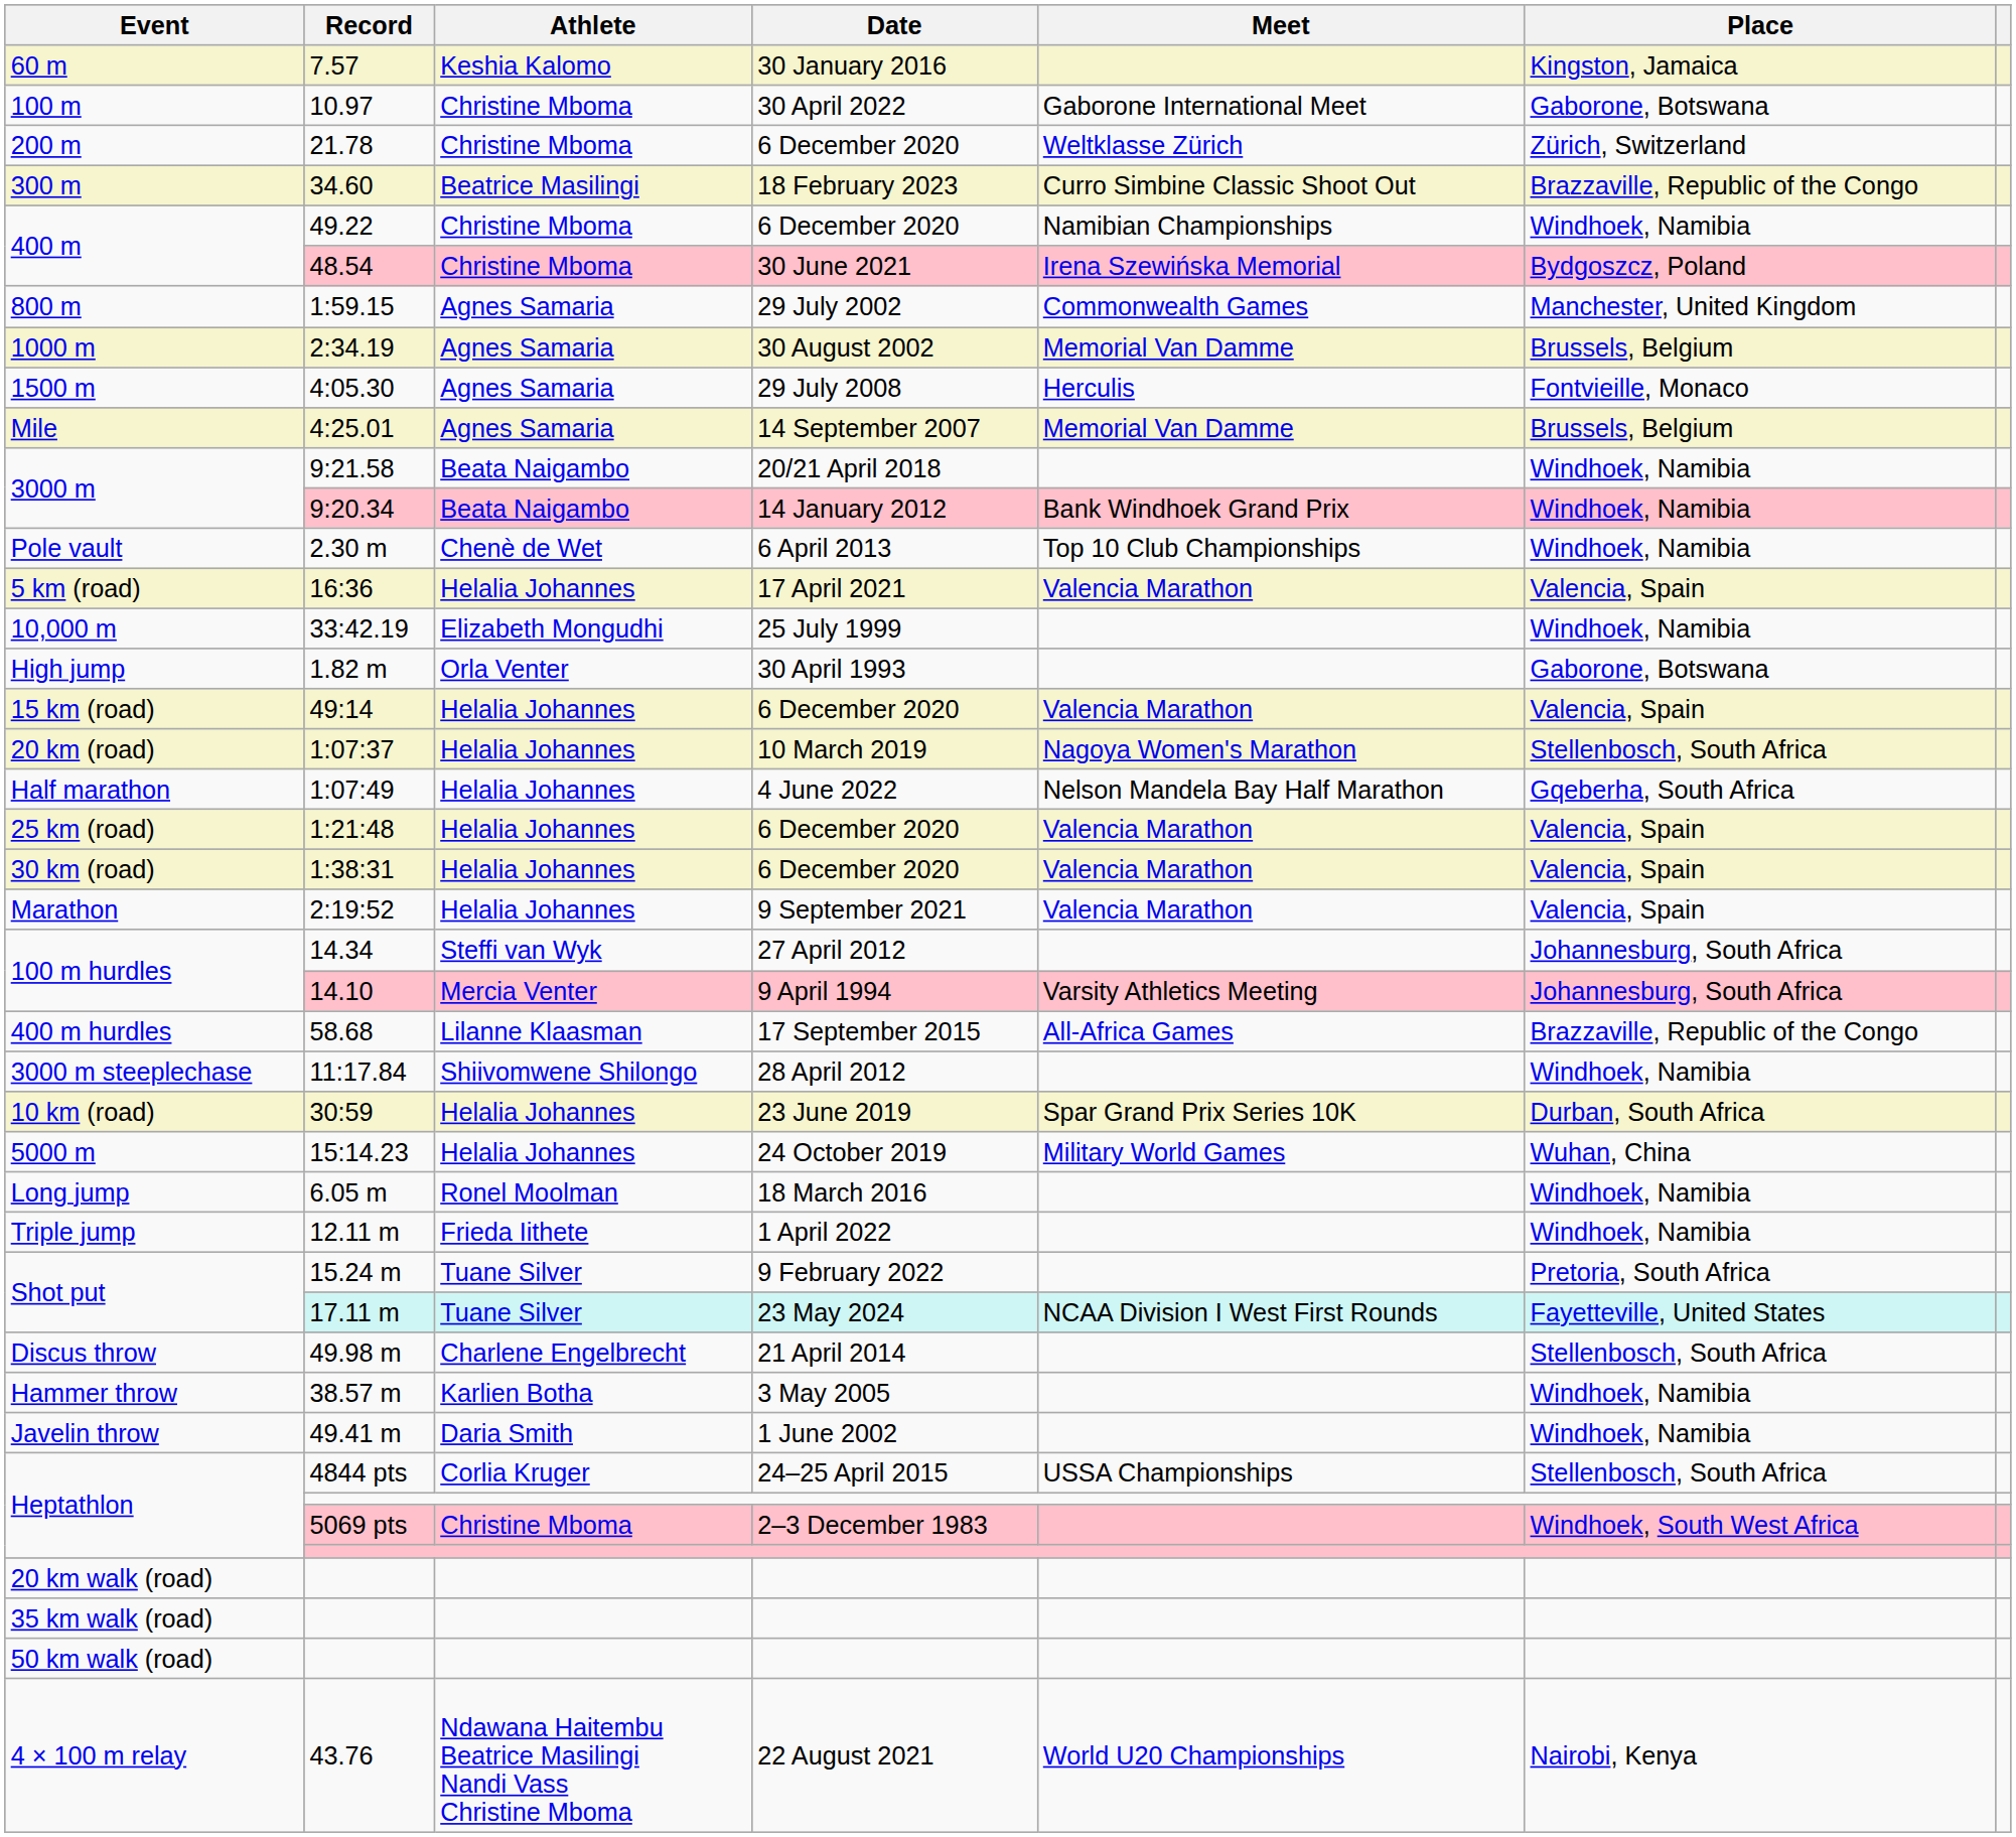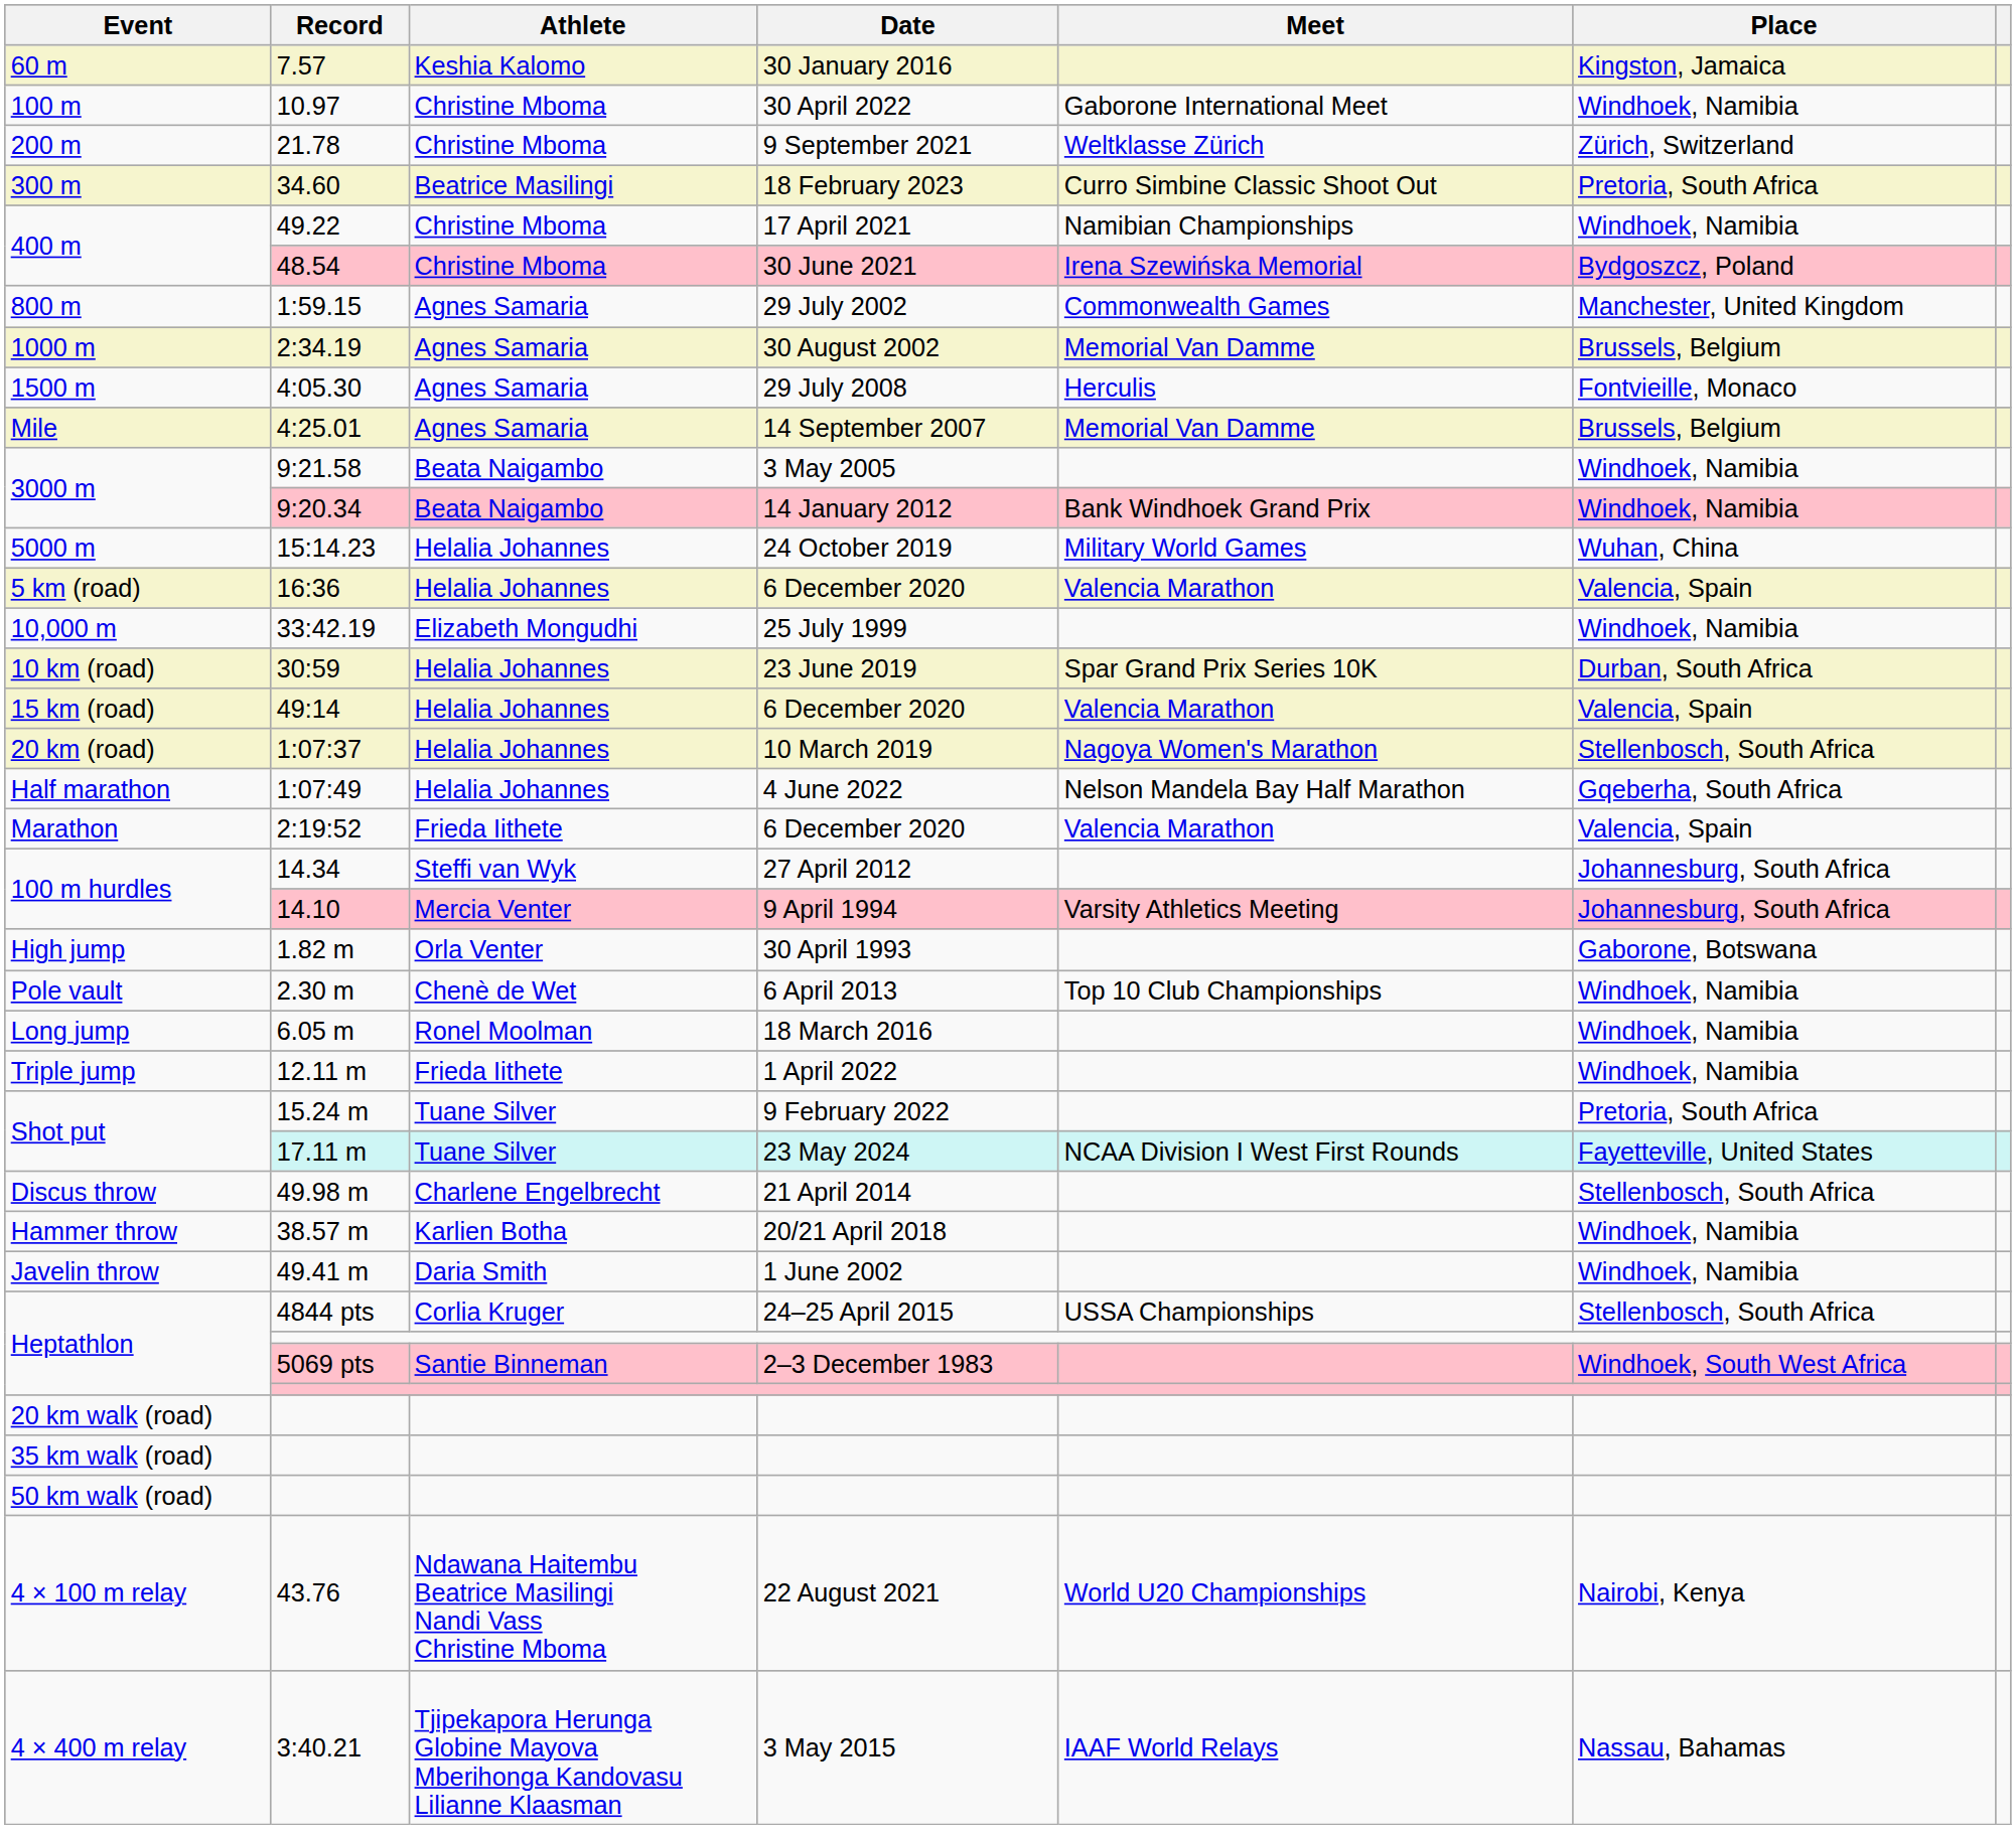10.97 | Place: Gaborone, Botswana -> Windhoek, Namibia
21.78 | Date: 6 December 2020 -> 9 September 2021
34.60 | Place: Brazzaville, Republic of the Congo -> Pretoria, South Africa
49.22 | Date: 6 December 2020 -> 17 April 2021
9:21.58 | Date: 20/21 April 2018 -> 3 May 2005
rows swapped: 15:14.23 <-> 2.30 m
16:36 | Date: 17 April 2021 -> 6 December 2020
rows swapped: 30:59 <-> 1.82 m
- row: 25 km (road) | 1:21:48 | Helalia Johannes | 6 December 2020 | Valencia Marathon | Valencia, Spain
- row: 30 km (road) | 1:38:31 | Helalia Johannes | 6 December 2020 | Valencia Marathon | Valencia, Spain
2:19:52 | Athlete: Helalia Johannes -> Frieda Iithete
2:19:52 | Date: 9 September 2021 -> 6 December 2020
- row: 400 m hurdles | 58.68 | Lilanne Klaasman | 17 September 2015 | All-Africa Games | Brazzaville, Republic of the Congo
- row: 3000 m steeplechase | 11:17.84 | Shiivomwene Shilongo | 28 April 2012 | Windhoek, Namibia
38.57 m | Date: 3 May 2005 -> 20/21 April 2018
5069 pts | Athlete: Christine Mboma -> Santie Binneman
+ row: 4 × 400 m relay | 3:40.21 | Tjipekapora Herunga Globine Mayova Mberihonga Kandovasu Lilianne Klaasman | 3 May 2015 | IAAF World Relays | Nassau, Bahamas
